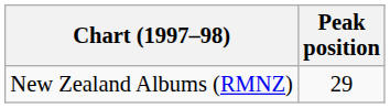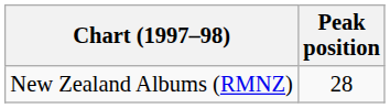New Zealand Albums (RMNZ) | Peak position: 29 -> 28
